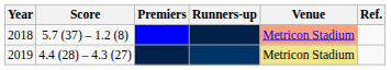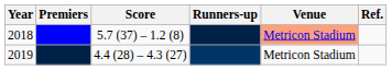columns swapped: Premiers <-> Score
2019 | Venue: khaki background -> no background
